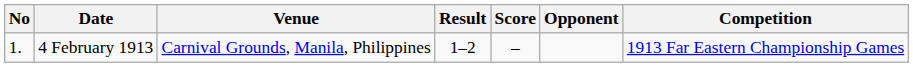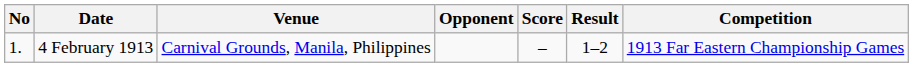columns swapped: Opponent <-> Result
